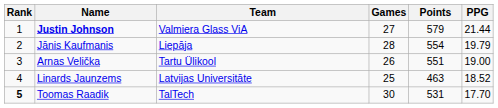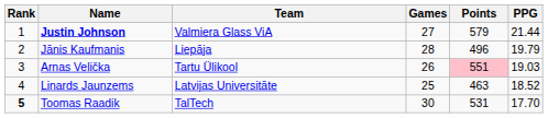Jānis Kaufmanis | Points: 554 -> 496
Arnas Velička | Points: no background -> pink background
Arnas Velička | PPG: 19.00 -> 19.03
